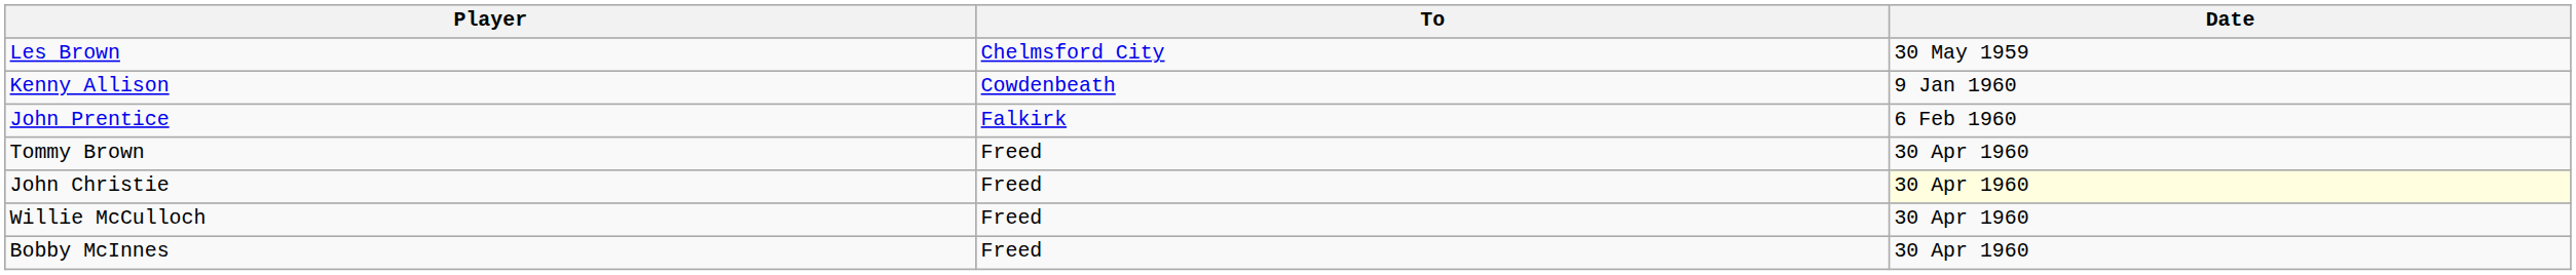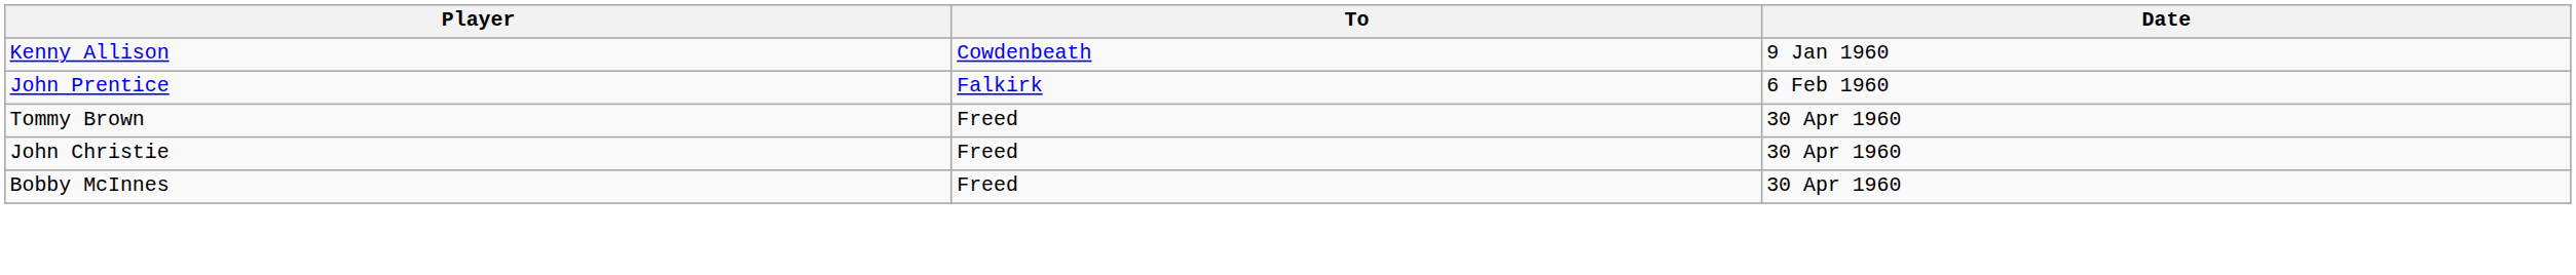- row: Les Brown | Chelmsford City | 30 May 1959
John Christie | Date: lightyellow background -> no background
- row: Willie McCulloch | Freed | 30 Apr 1960
